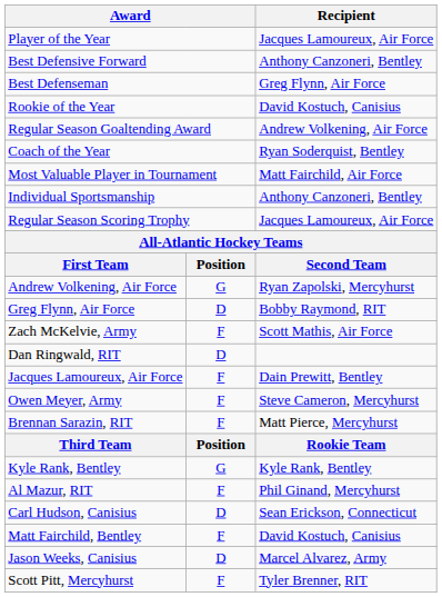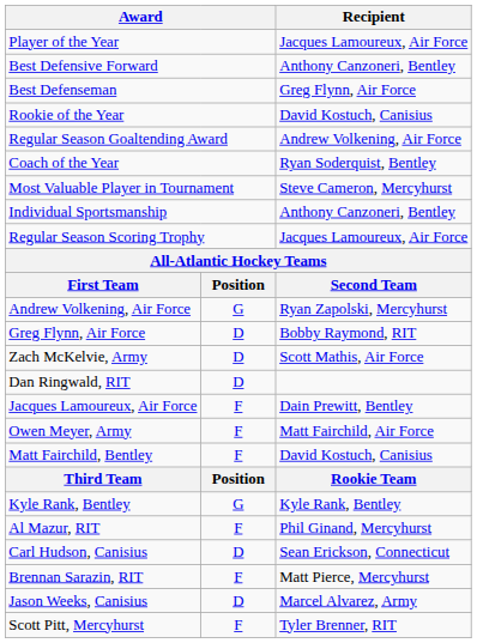Most Valuable Player in Tournament | Recipient: Matt Fairchild, Air Force -> Steve Cameron, Mercyhurst
Zach McKelvie, Army | column 2: F -> D
Owen Meyer, Army | Recipient: Steve Cameron, Mercyhurst -> Matt Fairchild, Air Force
rows swapped: Brennan Sarazin, RIT <-> Matt Fairchild, Bentley
